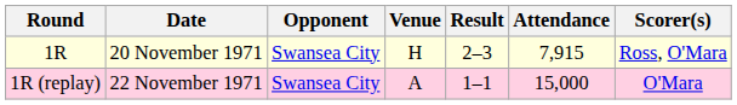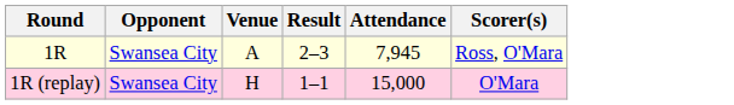- column: Date | 20 November 1971 | 22 November 1971
1R | Venue: H -> A
1R | Attendance: 7,915 -> 7,945
1R (replay) | Venue: A -> H
